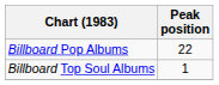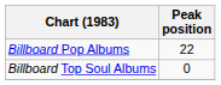Billboard Top Soul Albums | Peak position: 1 -> 0
